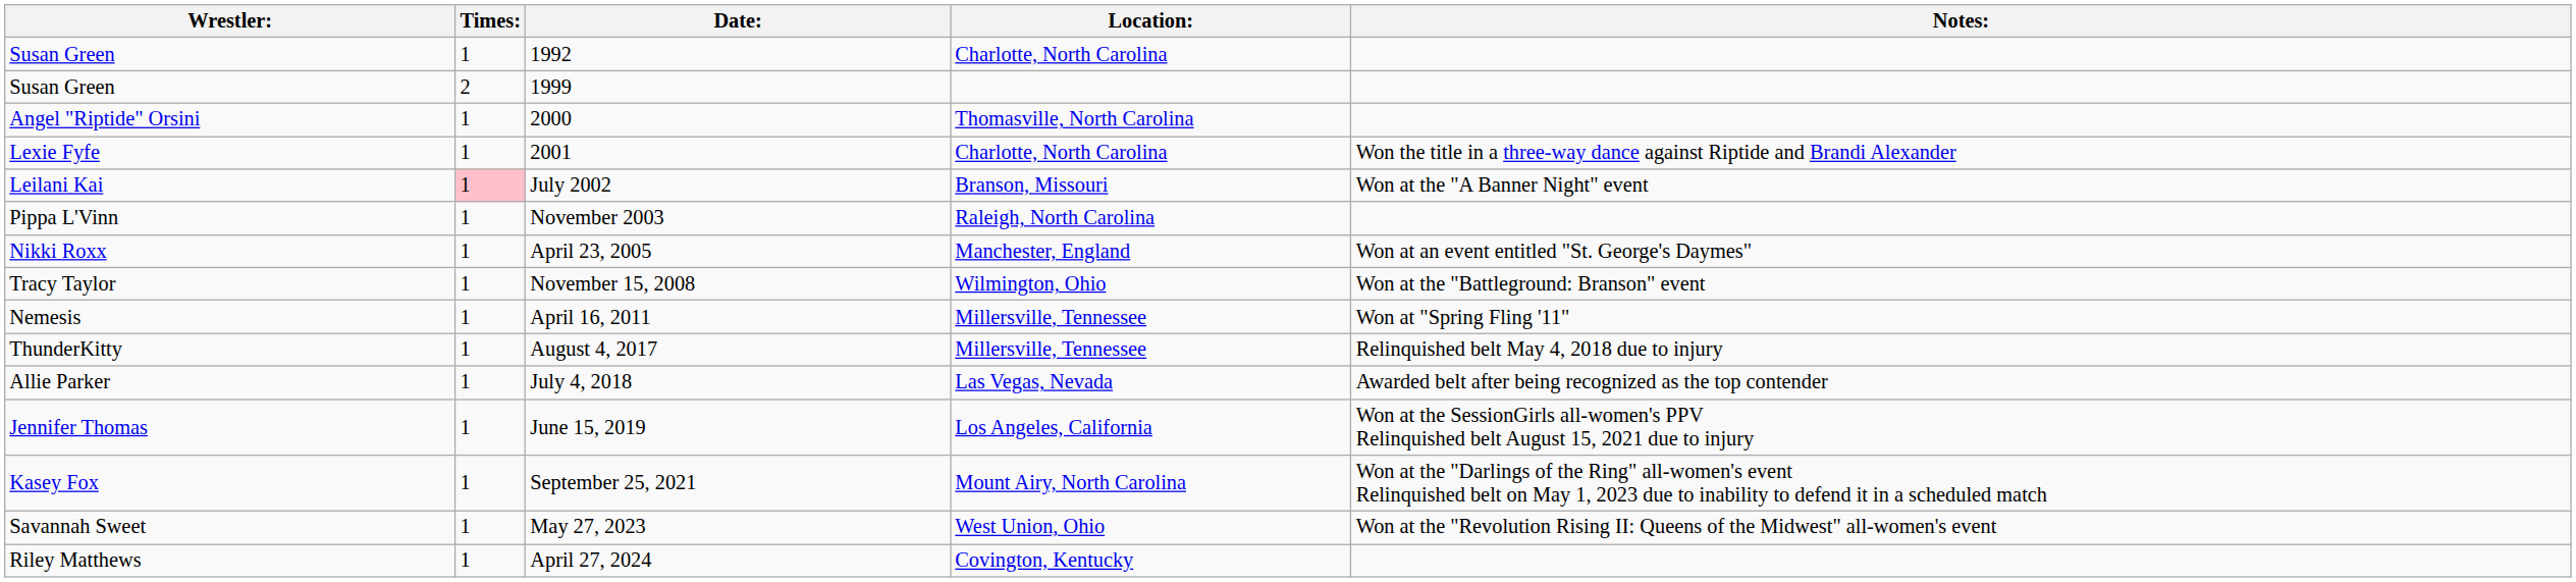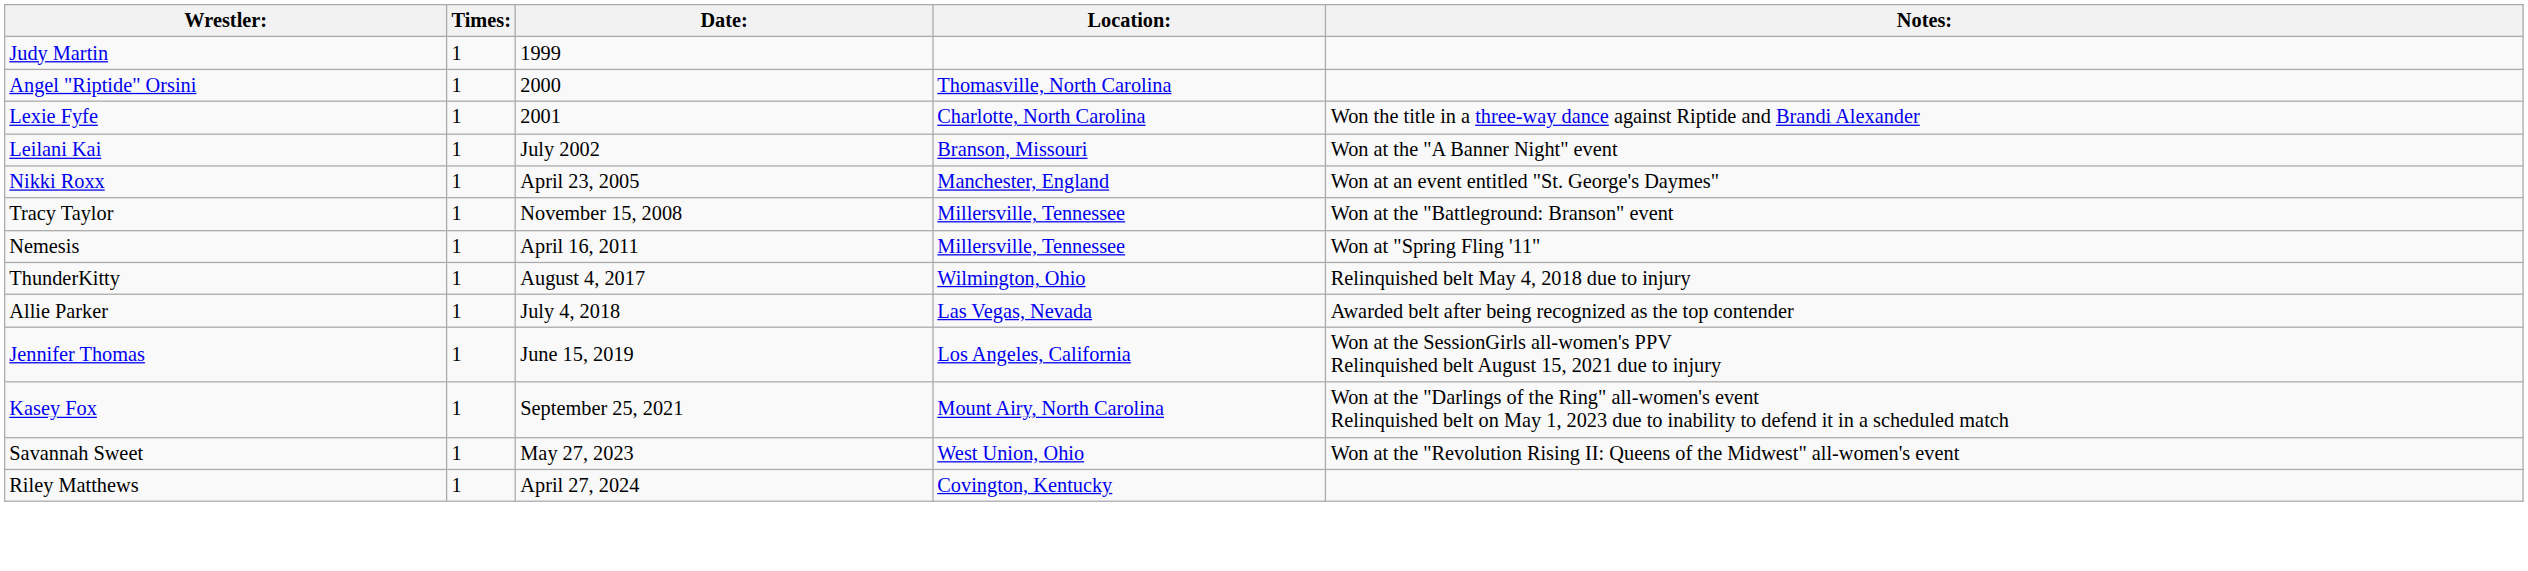- row: Susan Green | 1 | 1992 | Charlotte, North Carolina
+ row: Judy Martin | 1 | 1999
- row: Susan Green | 2 | 1999
Leilani Kai | Times:: pink background -> no background
- row: Pippa L'Vinn | 1 | November 2003 | Raleigh, North Carolina
Tracy Taylor | Location:: Wilmington, Ohio -> Millersville, Tennessee
ThunderKitty | Location:: Millersville, Tennessee -> Wilmington, Ohio
